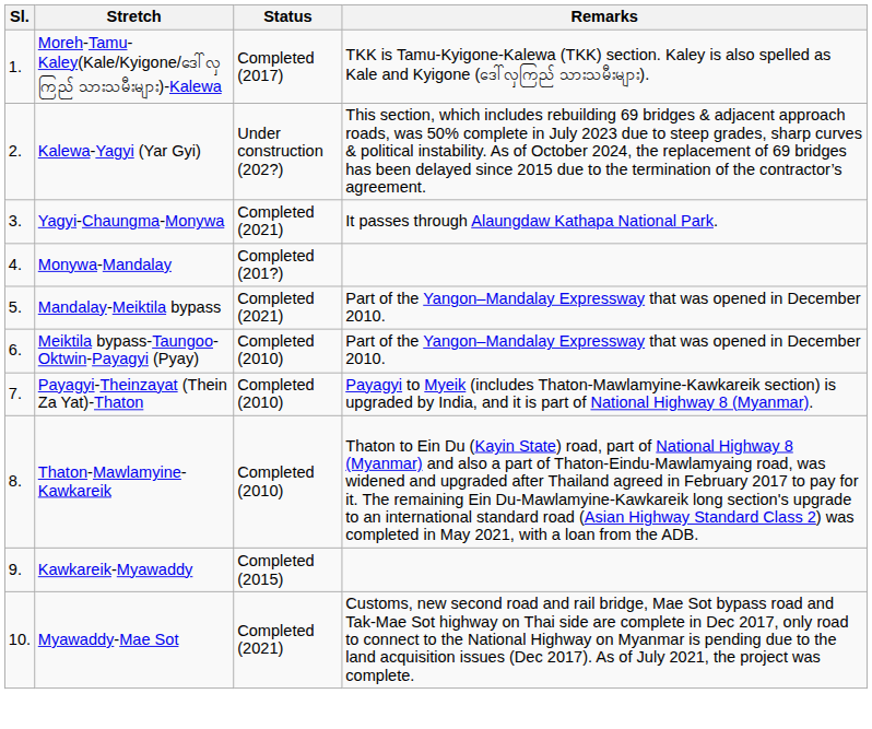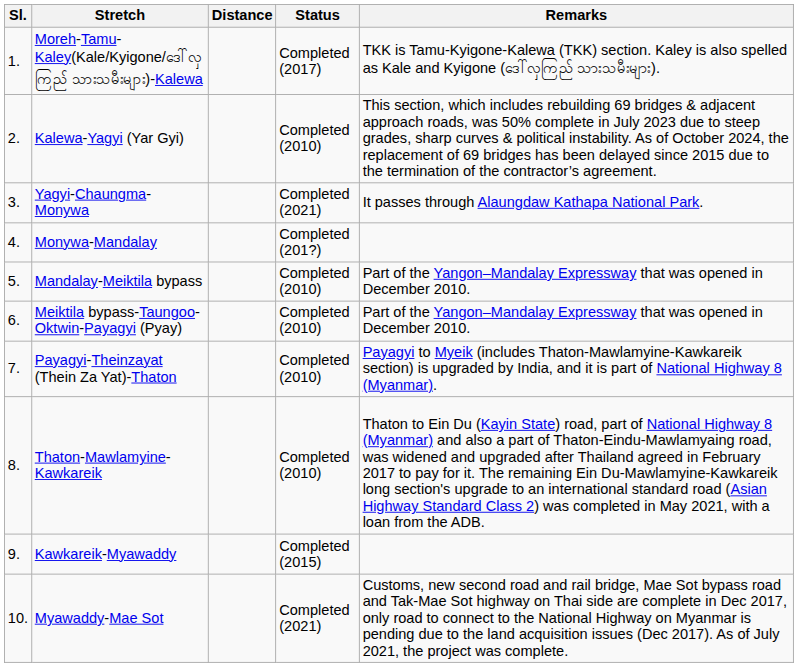+ column: Distance
Kalewa-Yagyi (Yar Gyi) | Status: Under construction (202?) -> Completed (2010)
Mandalay-Meiktila bypass | Status: Completed (2021) -> Completed (2010)
